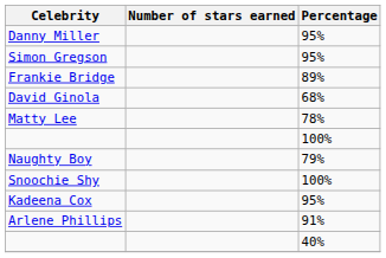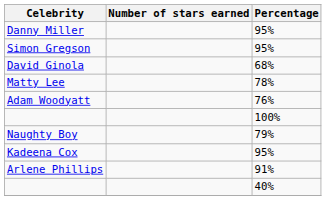- row: Frankie Bridge | 89%
+ row: Adam Woodyatt | 76%
- row: Snoochie Shy | 100%
